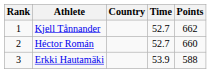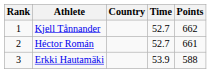Héctor Román | Points: 660 -> 661
